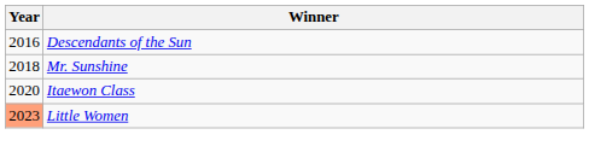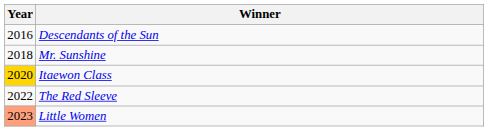Itaewon Class | Year: no background -> gold background
+ row: 2022 | The Red Sleeve
